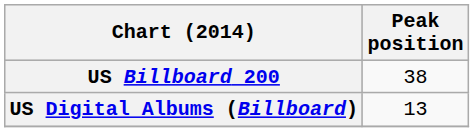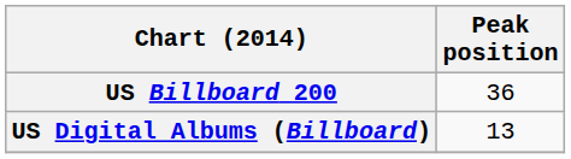US Billboard 200 | Peak position: 38 -> 36
